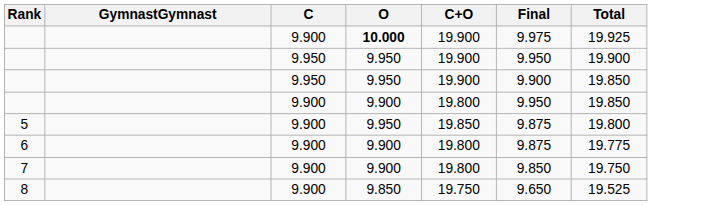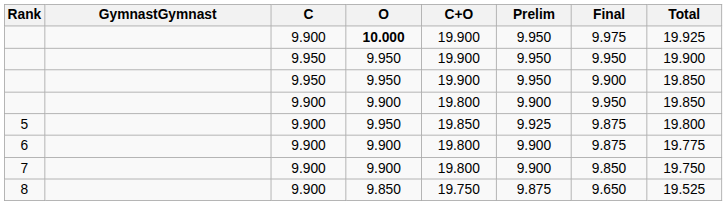+ column: Prelim | 9.950 | 9.950 | 9.950 | 9.900 | 9.925 | 9.900 | 9.900 | 9.875
